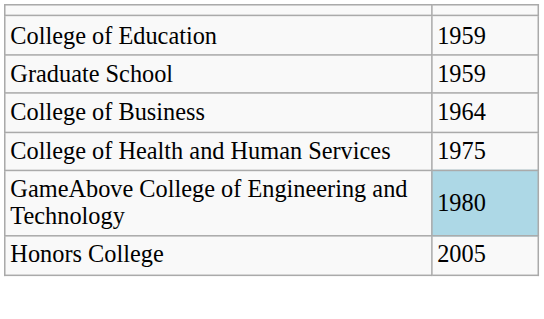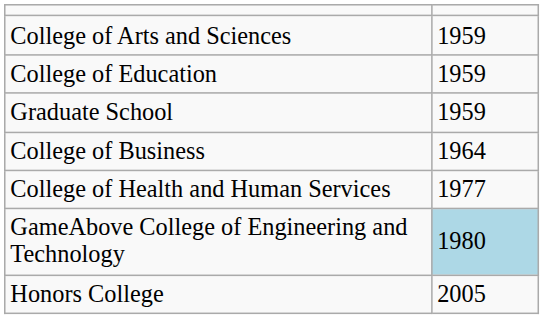+ row: College of Arts and Sciences | 1959
College of Health and Human Services | column 2: 1975 -> 1977
